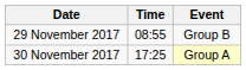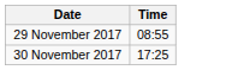- column: Event | Group B | Group A
